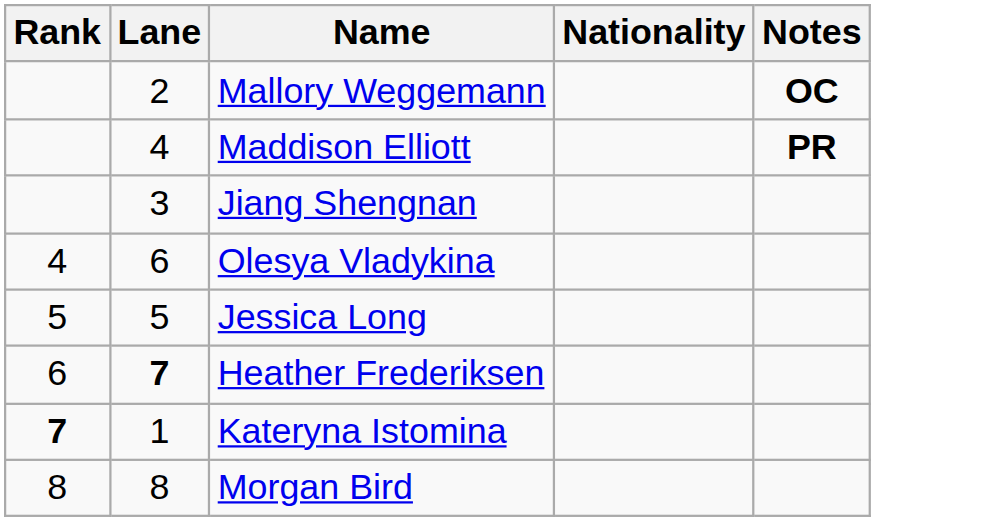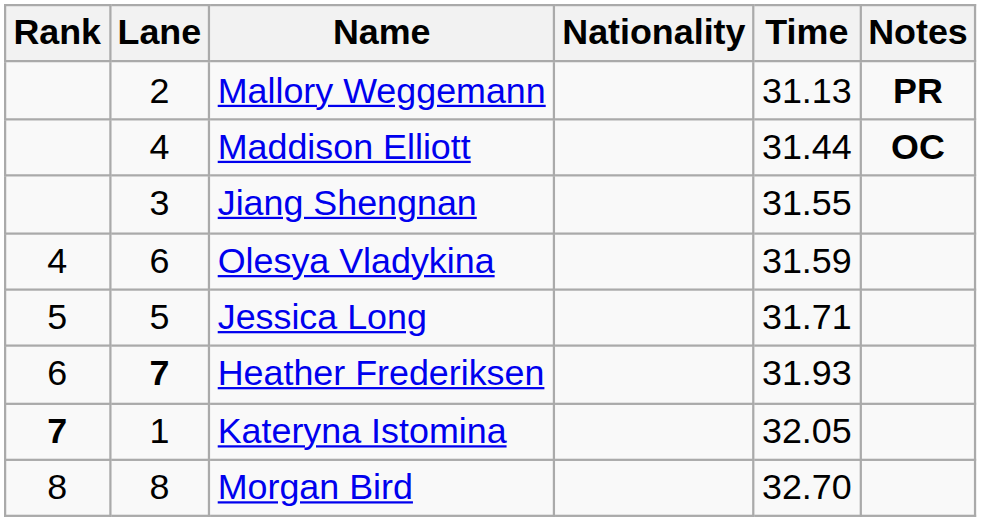+ column: Time | 31.13 | 31.44 | 31.55 | 31.59 | 31.71 | 31.93 | 32.05 | 32.70
Mallory Weggemann | Notes: OC -> PR
Maddison Elliott | Notes: PR -> OC
